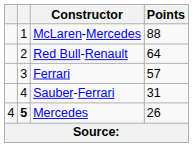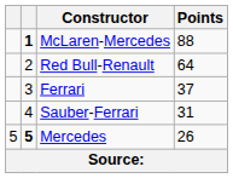McLaren-Mercedes | column 2: normal -> bold
Ferrari | Points: 57 -> 37
Mercedes | column 1: 4 -> 5
